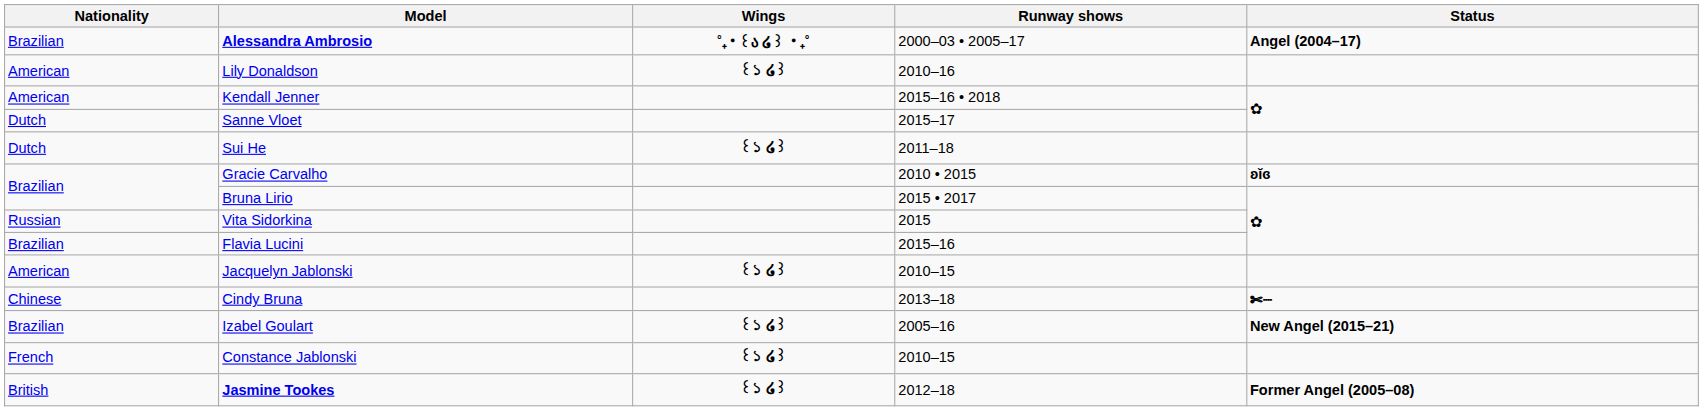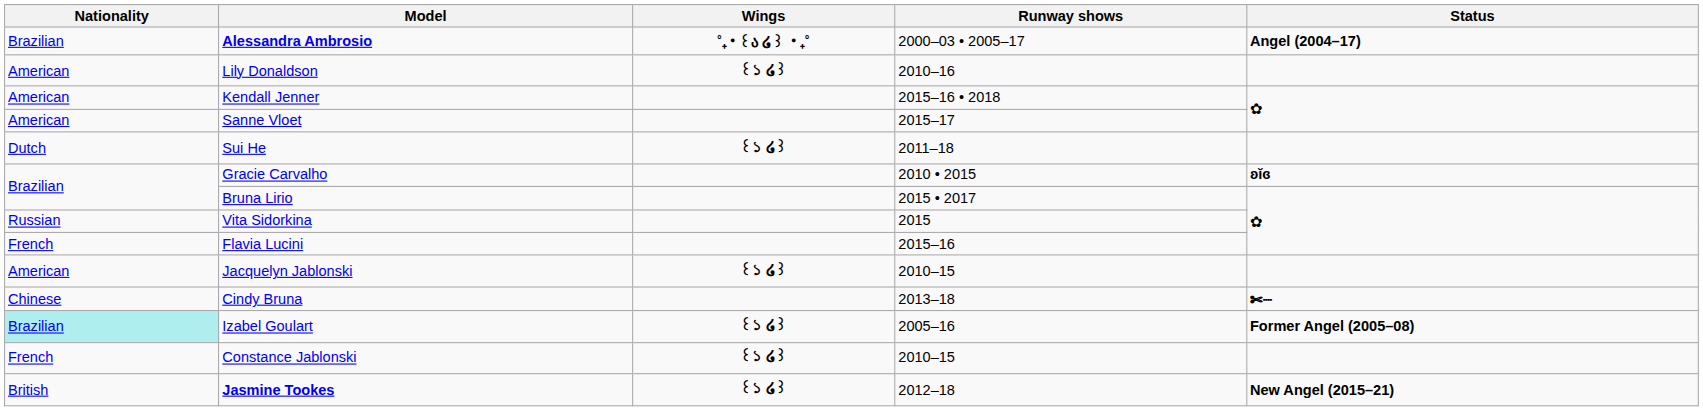Sanne Vloet | Nationality: Dutch -> American
Flavia Lucini | Nationality: Brazilian -> French
Izabel Goulart | Nationality: no background -> paleturquoise background
Izabel Goulart | Status: New Angel (2015–21) -> Former Angel (2005–08)
Jasmine Tookes | Status: Former Angel (2005–08) -> New Angel (2015–21)
